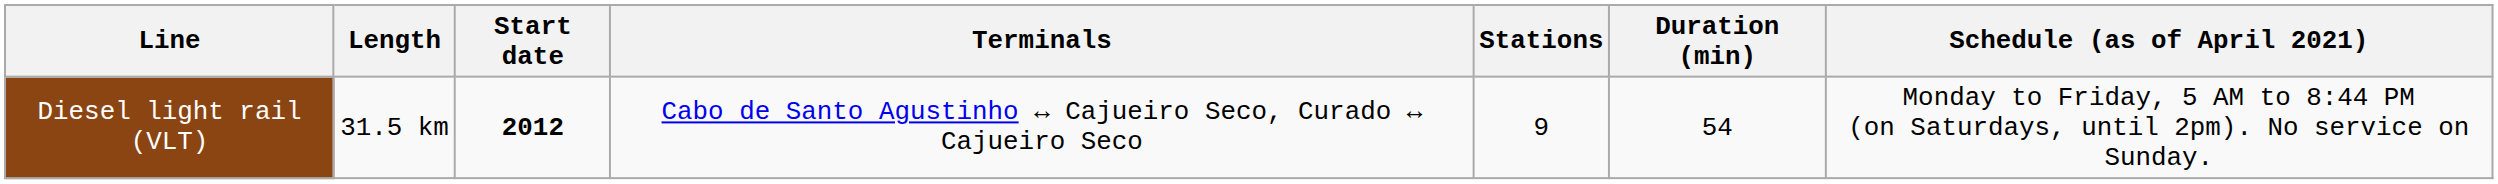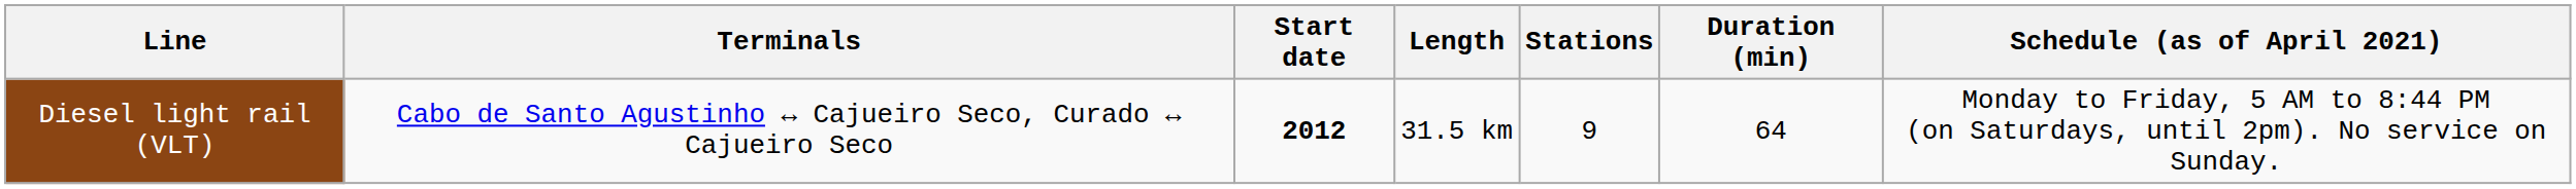columns swapped: Terminals <-> Length
Diesel light rail (VLT) | Duration (min): 54 -> 64
